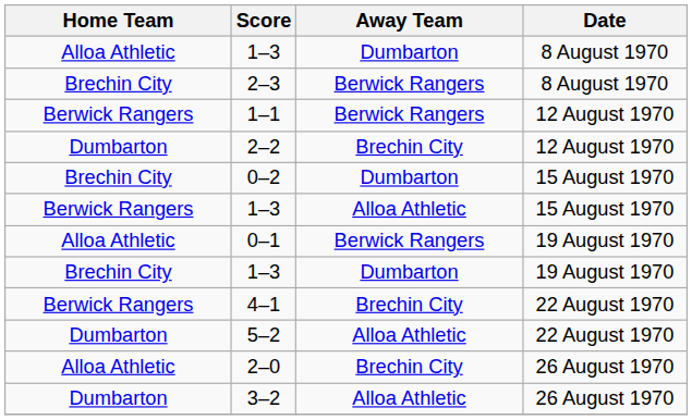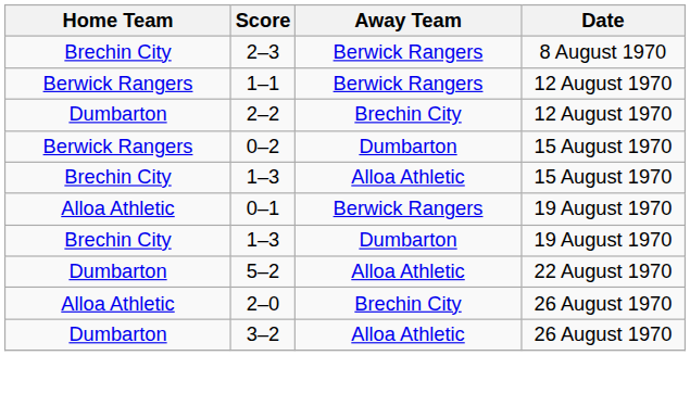- row: Alloa Athletic | 1–3 | Dumbarton | 8 August 1970
0–2 | Home Team: Brechin City -> Berwick Rangers
1–3 / 15 August 1970 | Home Team: Berwick Rangers -> Brechin City
- row: Berwick Rangers | 4–1 | Brechin City | 22 August 1970
